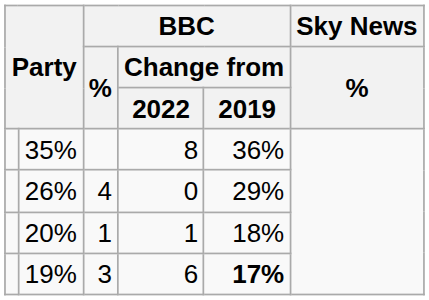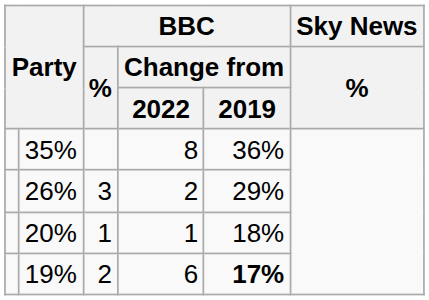26% | BBC / %: 4 -> 3
26% | BBC / Change from / 2022: 0 -> 2
19% | BBC / %: 3 -> 2
